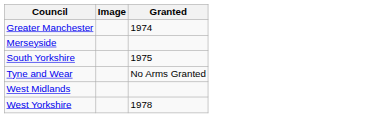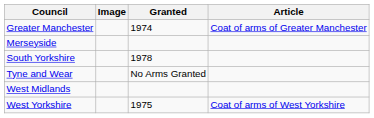+ column: Article | Coat of arms of Greater Manchester | Coat of arms of West Yorkshire
South Yorkshire | Granted: 1975 -> 1978
West Yorkshire | Granted: 1978 -> 1975
